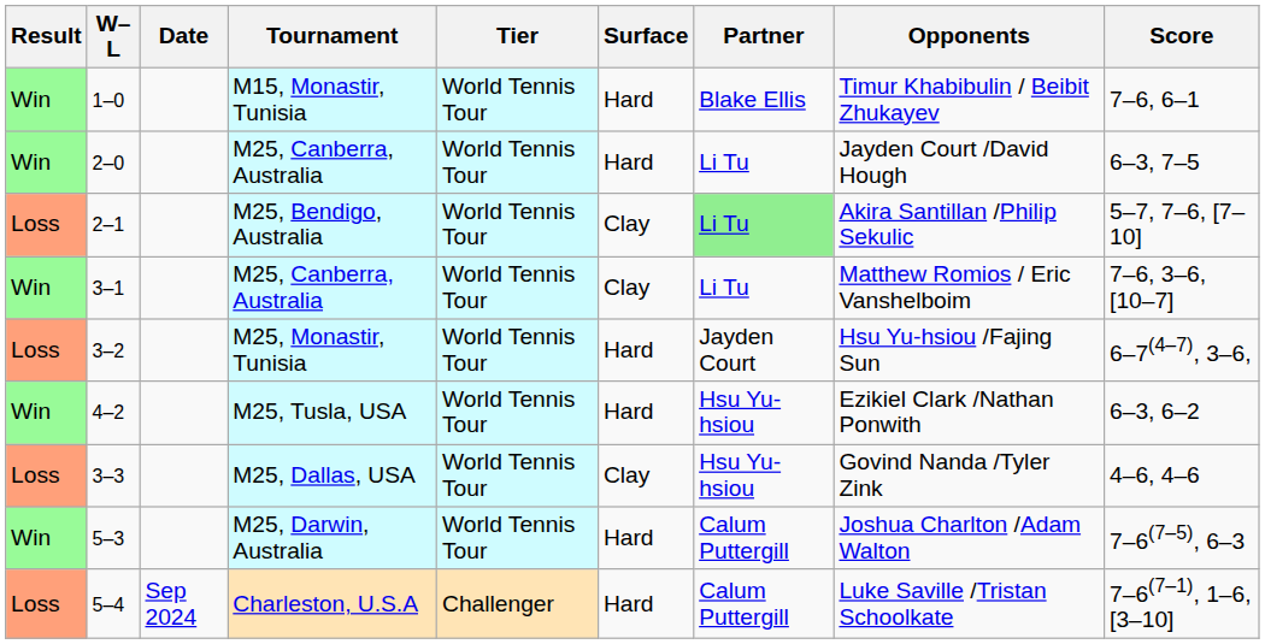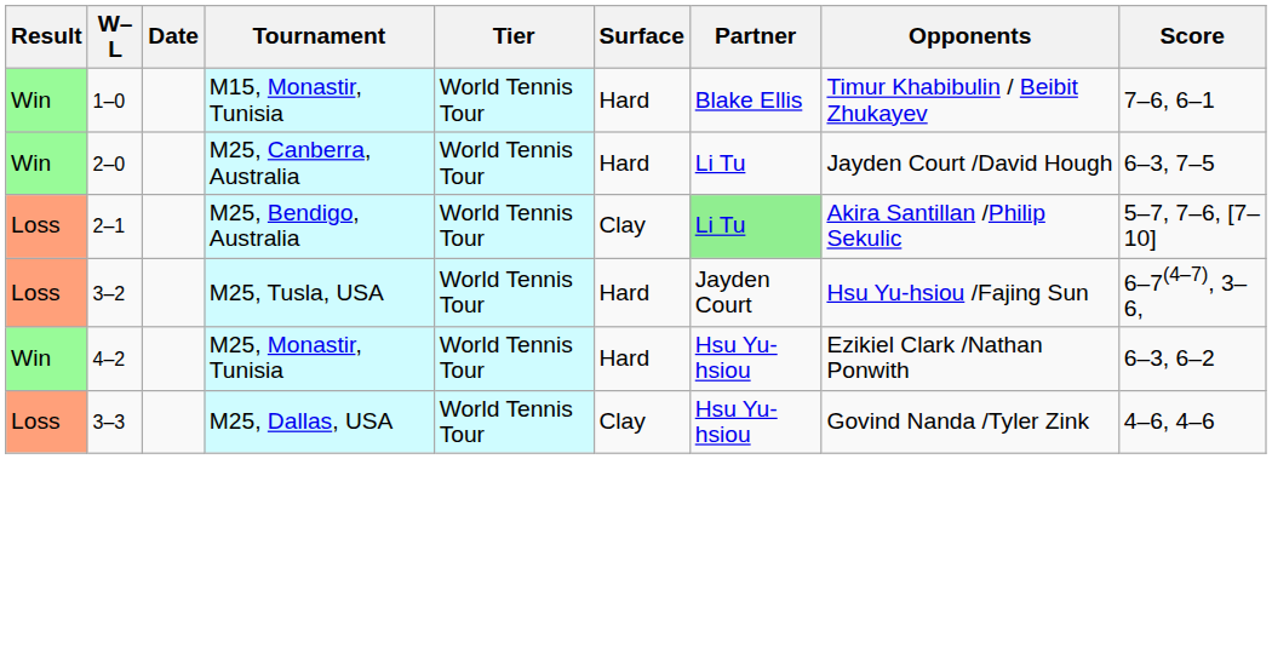- row: Win | 3–1 | M25, Canberra, Australia | World Tennis Tour | Clay | Li Tu | Matthew Romios / Eric Vanshelboim | 7–6, 3–6, [10–7]
3–2 | Tournament: M25, Monastir, Tunisia -> M25, Tusla, USA
4–2 | Tournament: M25, Tusla, USA -> M25, Monastir, Tunisia
- row: Win | 5–3 | M25, Darwin, Australia | World Tennis Tour | Hard | Calum Puttergill | Joshua Charlton /Adam Walton | 7–6(7–5), 6–3
- row: Loss | 5–4 | Sep 2024 | Charleston, U.S.A | Challenger | Hard | Calum Puttergill | Luke Saville /Tristan Schoolkate | 7–6(7–1), 1–6, [3–10]
